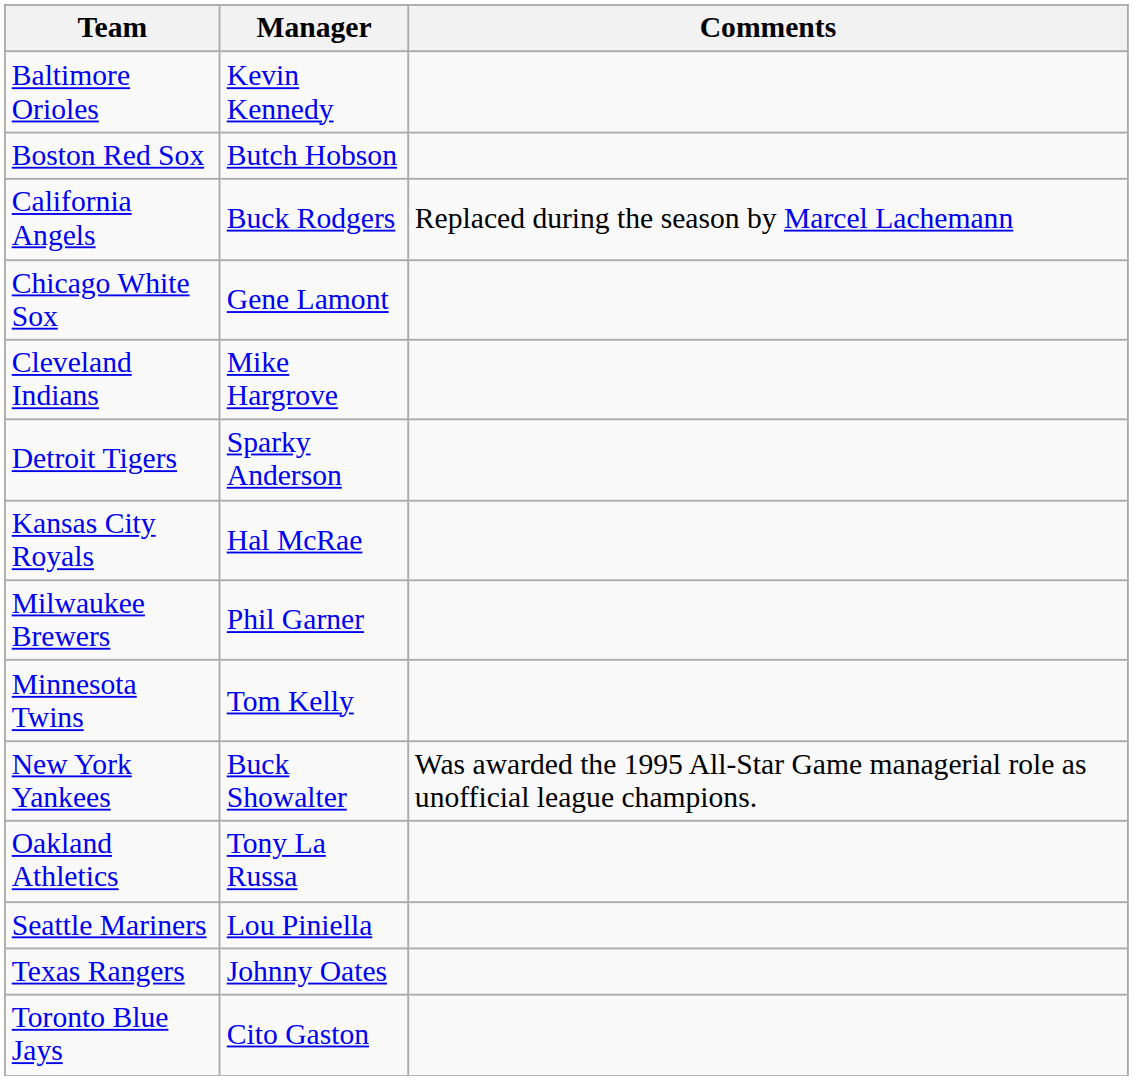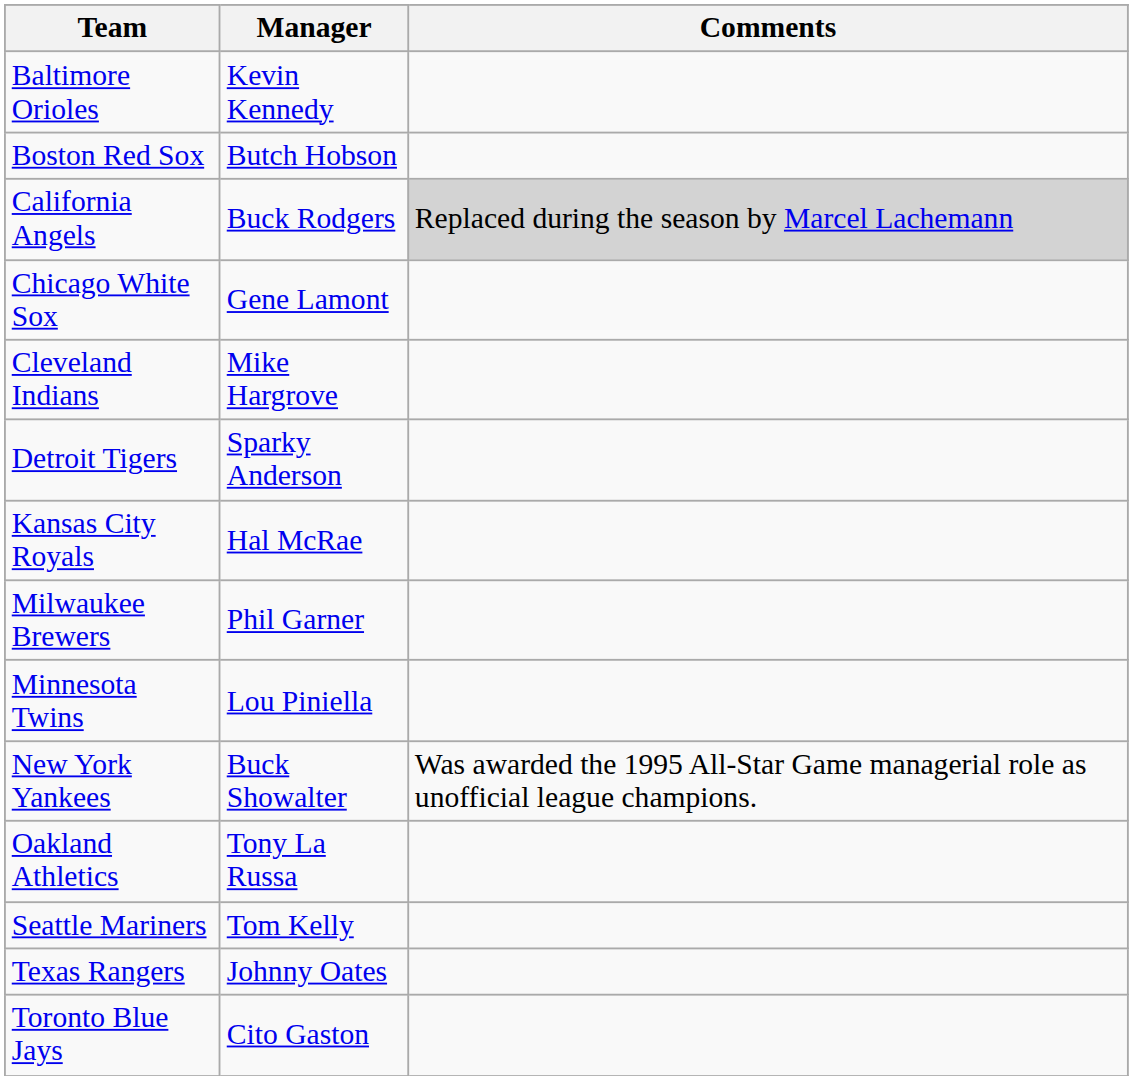California Angels | Comments: no background -> lightgrey background
Minnesota Twins | Manager: Tom Kelly -> Lou Piniella
Seattle Mariners | Manager: Lou Piniella -> Tom Kelly
